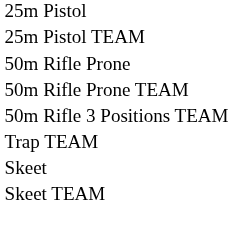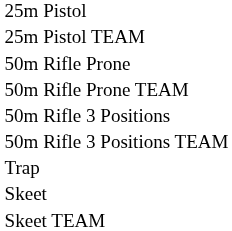+ row: 50m Rifle 3 Positions
+ row: Trap
- row: Trap TEAM
